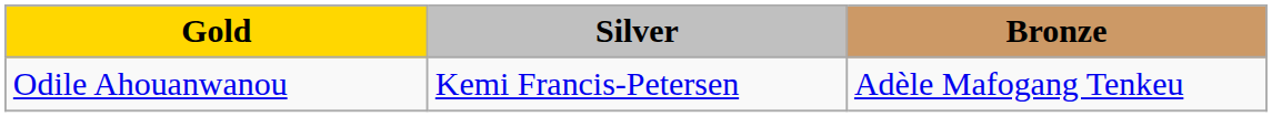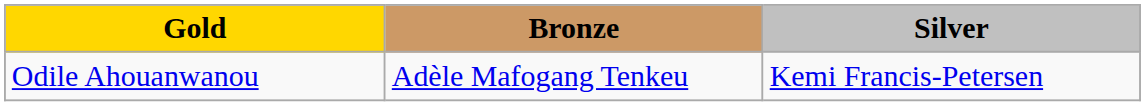columns swapped: Silver <-> Bronze
